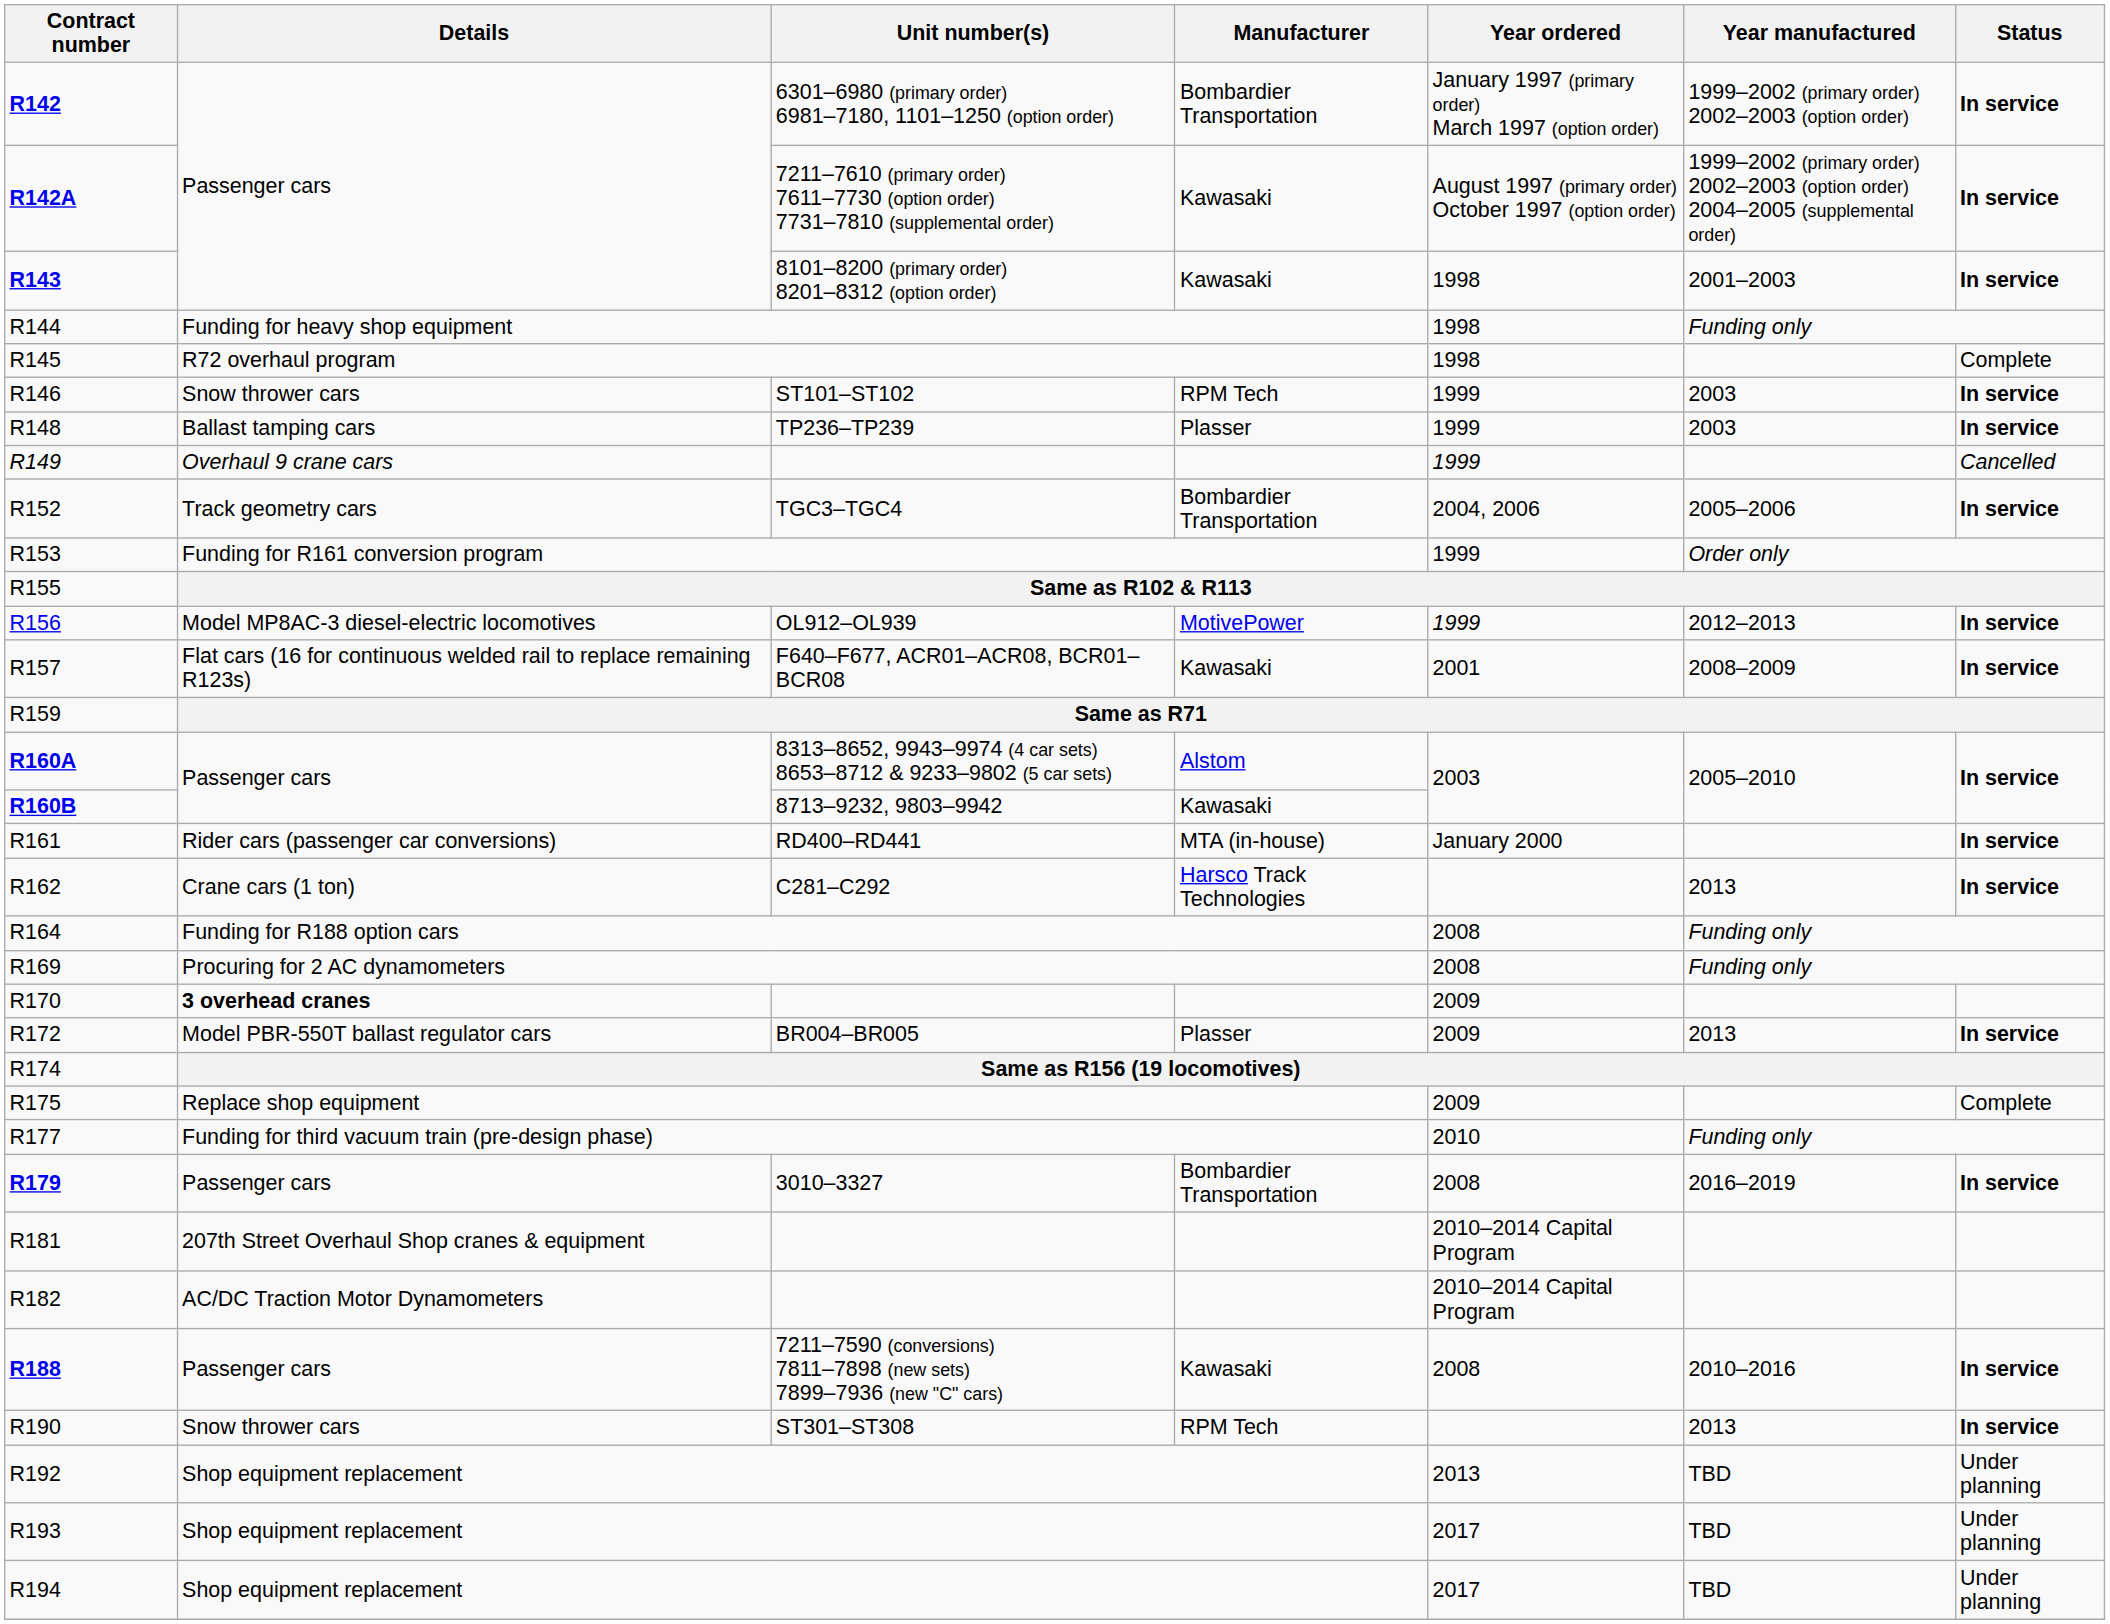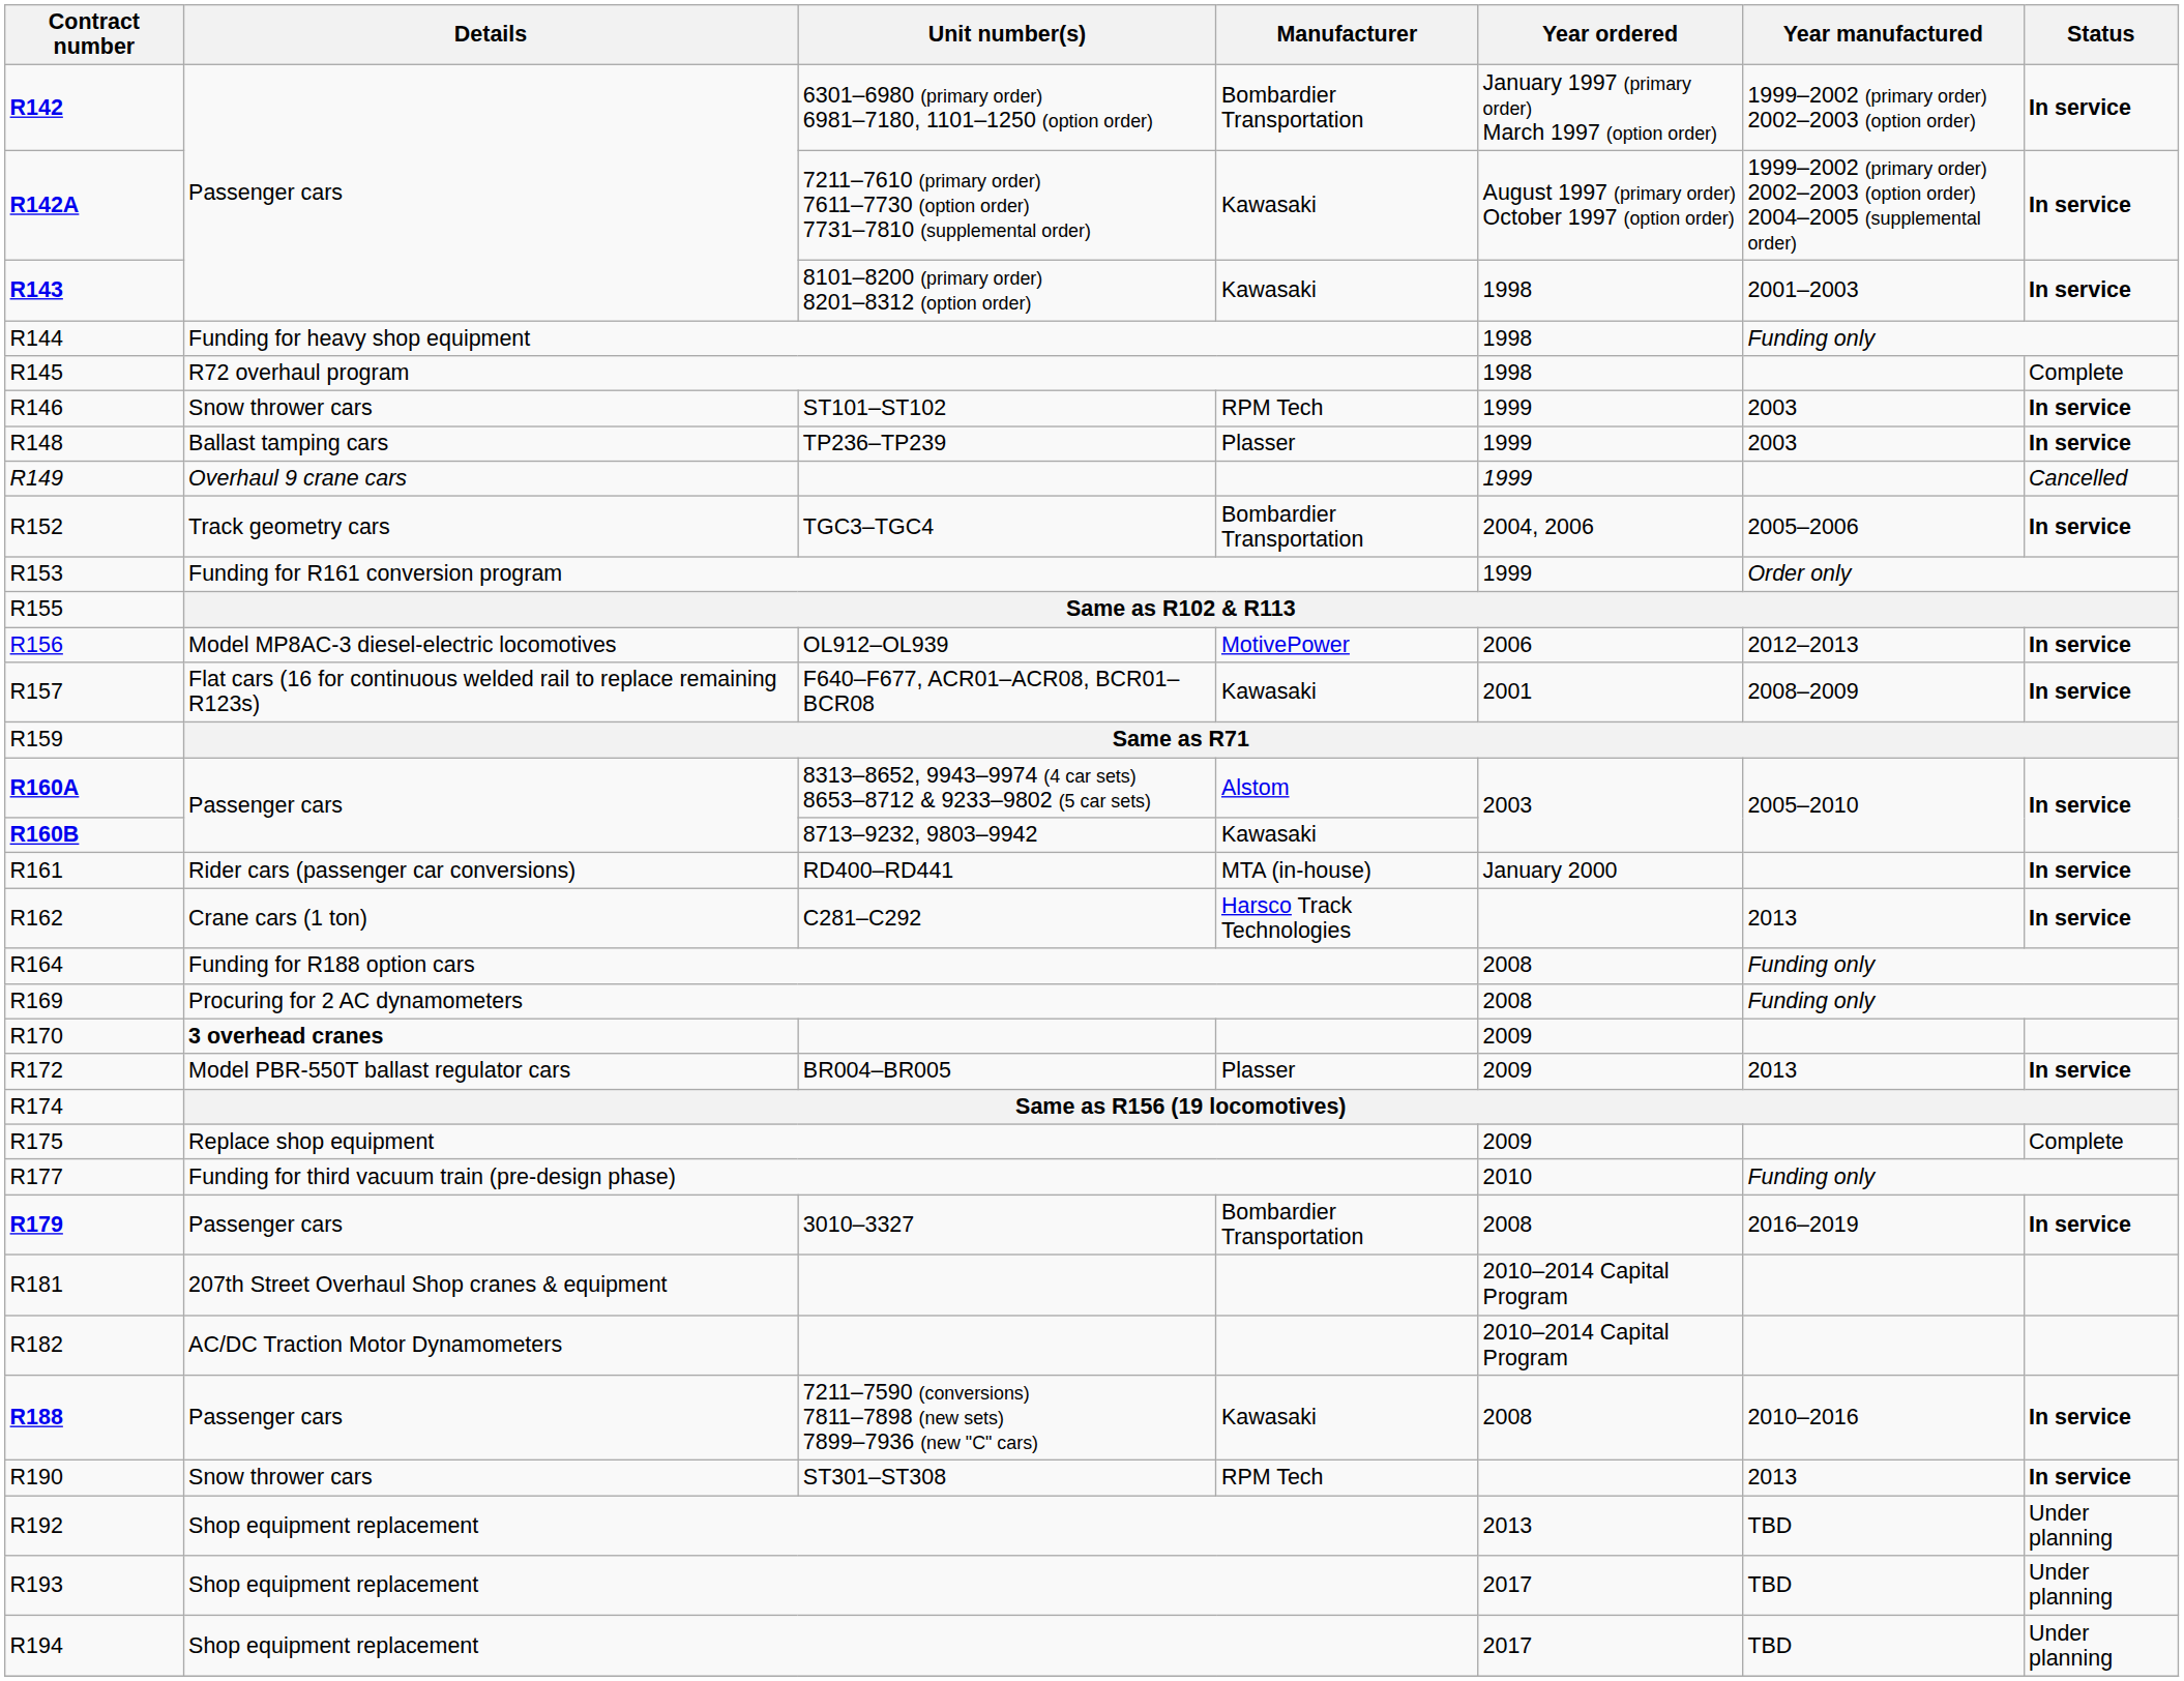R156 | Year ordered: 1999 -> 2006
